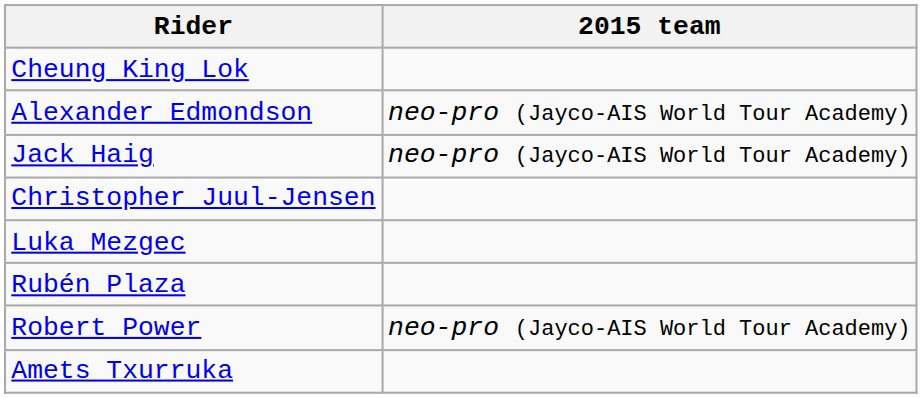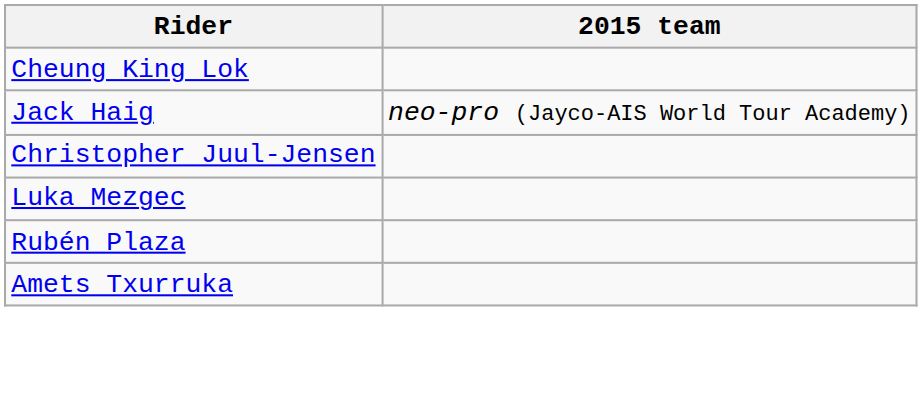- row: Alexander Edmondson | neo-pro (Jayco-AIS World Tour Academy)
- row: Robert Power | neo-pro (Jayco-AIS World Tour Academy)
